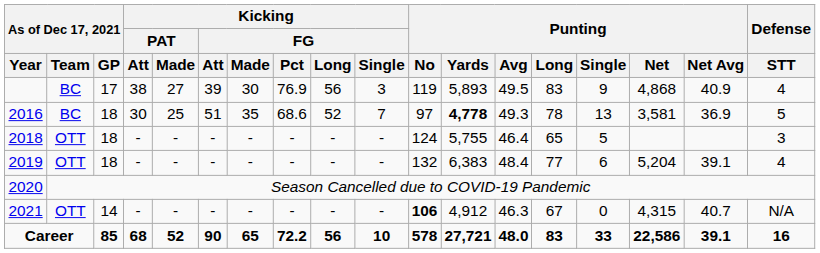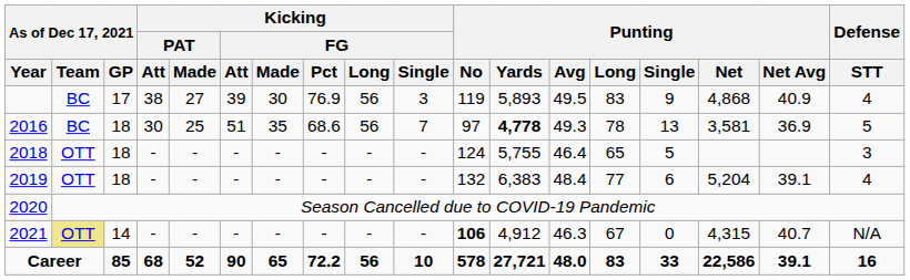2016 | Kicking / FG / Long: 52 -> 56
2021 | As of Dec 17, 2021 / Team: no background -> khaki background
